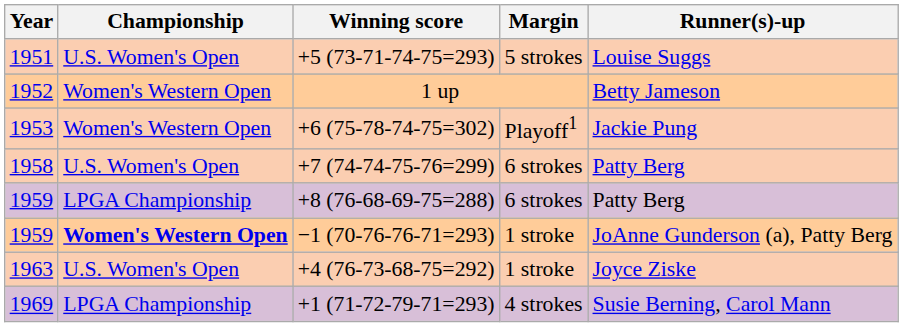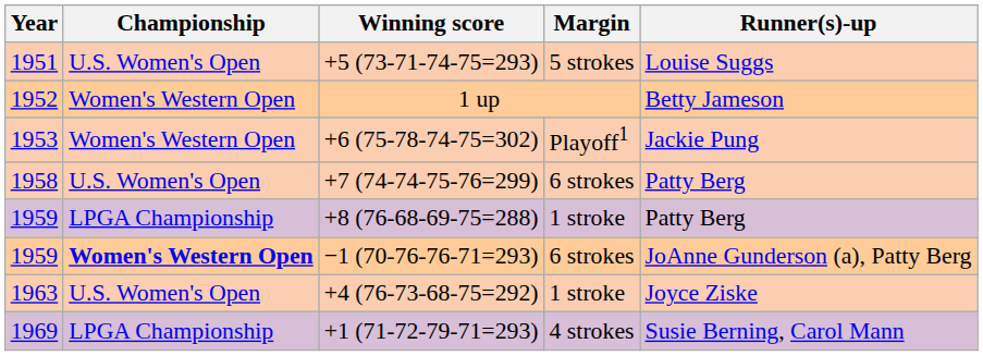+8 (76-68-69-75=288) | Margin: 6 strokes -> 1 stroke
−1 (70-76-76-71=293) | Margin: 1 stroke -> 6 strokes
